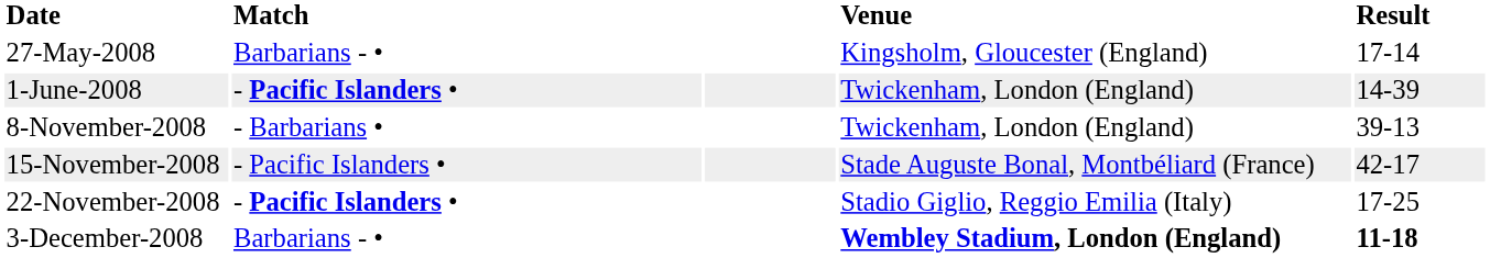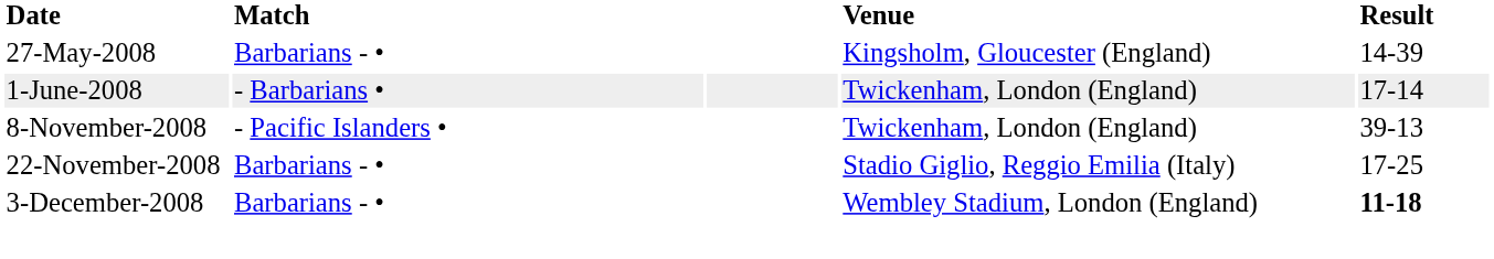27-May-2008 | Result: 17-14 -> 14-39
1-June-2008 | Match: - Pacific Islanders • -> - Barbarians •
1-June-2008 | Result: 14-39 -> 17-14
8-November-2008 | Match: - Barbarians • -> - Pacific Islanders •
- row: 15-November-2008 | - Pacific Islanders • | Stade Auguste Bonal, Montbéliard (France) | 42-17
22-November-2008 | Match: - Pacific Islanders • -> Barbarians - •
3-December-2008 | Venue: bold -> normal
